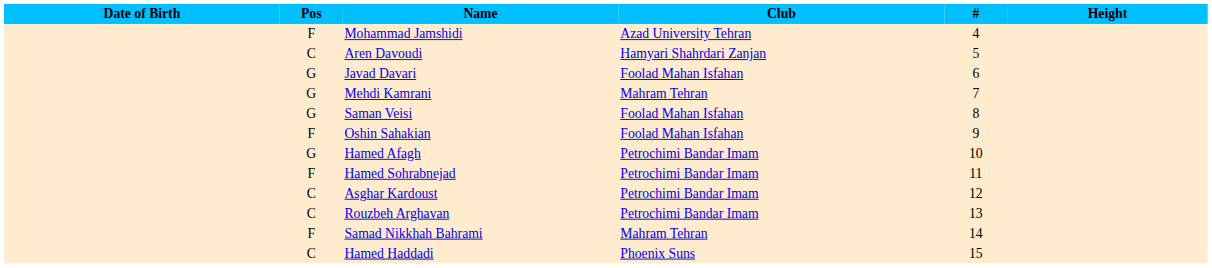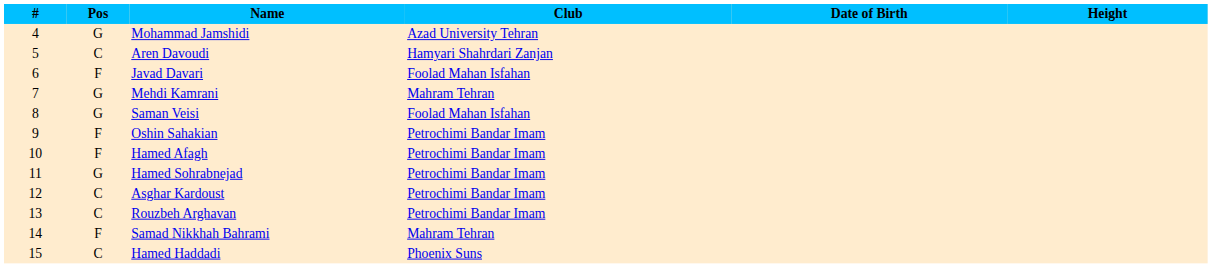columns swapped: # <-> Date of Birth
Mohammad Jamshidi | Pos: F -> G
Javad Davari | Pos: G -> F
Oshin Sahakian | Club: Foolad Mahan Isfahan -> Petrochimi Bandar Imam
Hamed Afagh | Pos: G -> F
Hamed Sohrabnejad | Pos: F -> G
